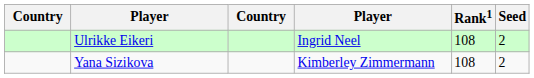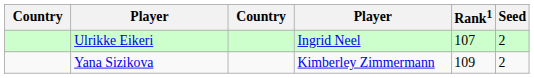Ulrikke Eikeri | Rank1: 108 -> 107
Yana Sizikova | Rank1: 108 -> 109
